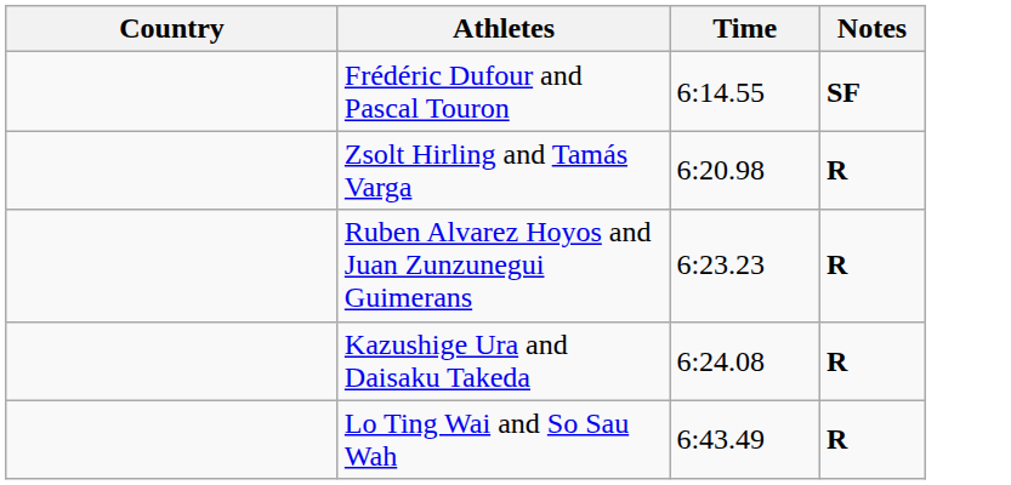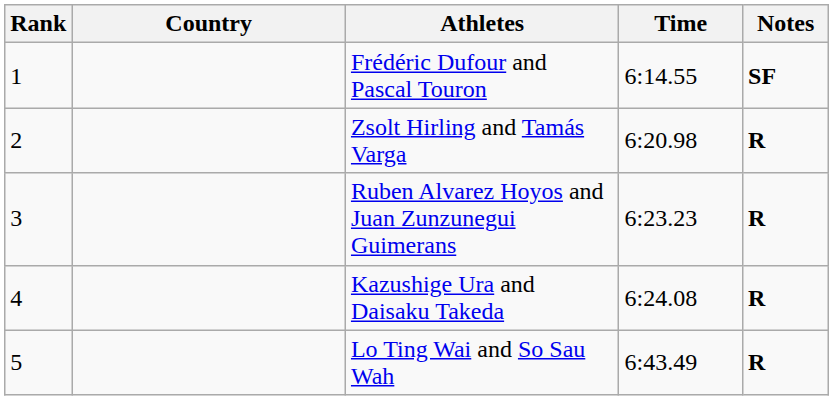+ column: Rank | 1 | 2 | 3 | 4 | 5
